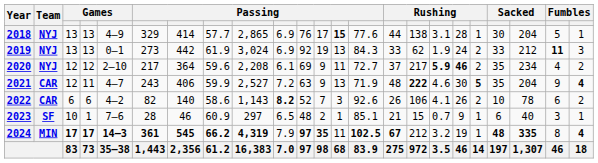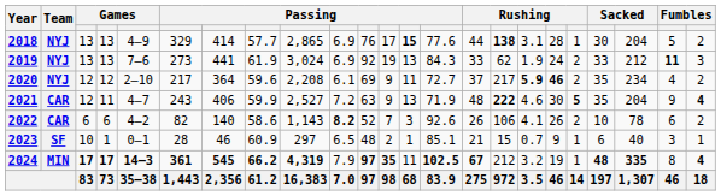2018 | column 16: normal -> bold
2018 | column 23: 1 -> 2
2019 | column 5: 0–1 -> 7–6
2019 | column 7: 442 -> 441
2023 | column 5: 7–6 -> 0–1
